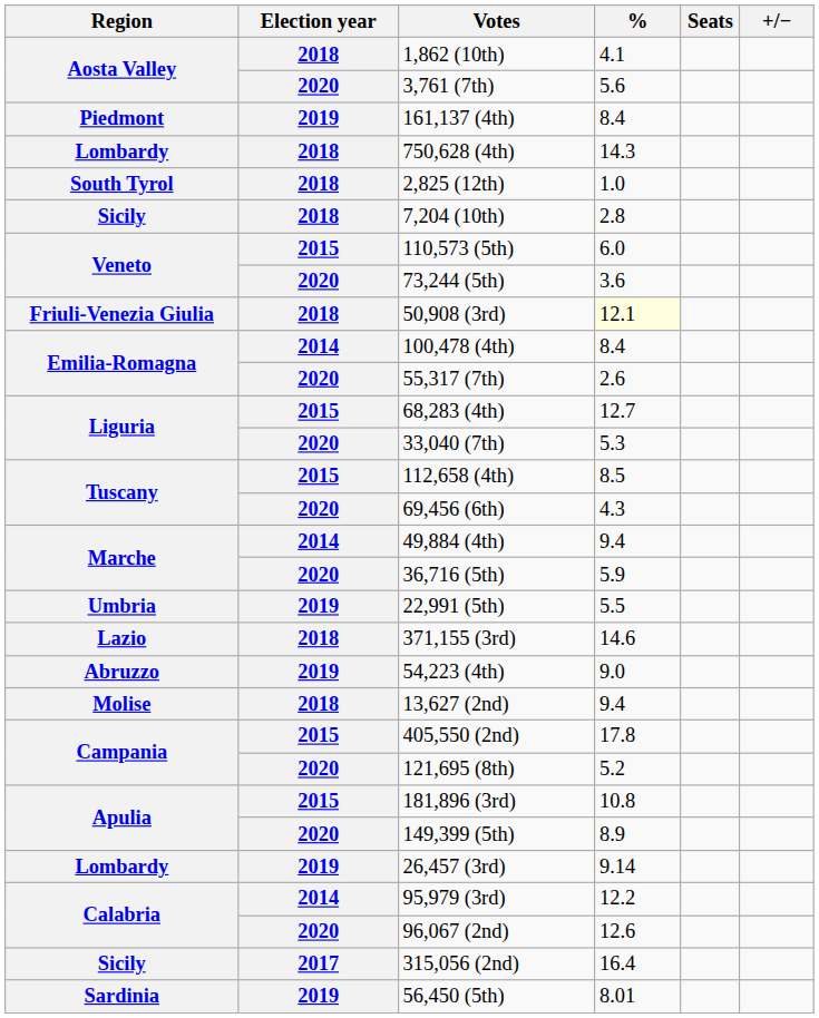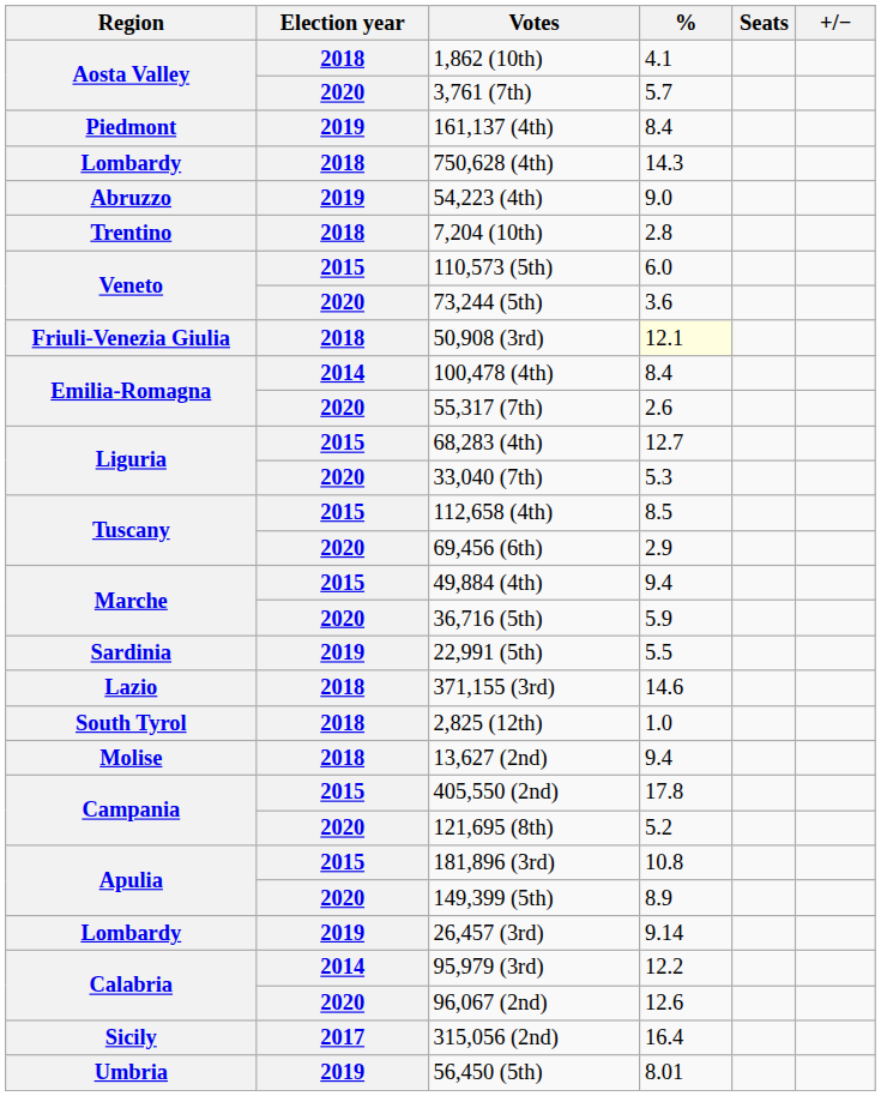3,761 (7th) | %: 5.6 -> 5.7
rows swapped: 2,825 (12th) <-> 54,223 (4th)
7,204 (10th) | Region: Sicily -> Trentino
69,456 (6th) | %: 4.3 -> 2.9
49,884 (4th) | Election year: 2014 -> 2015
22,991 (5th) | Region: Umbria -> Sardinia
56,450 (5th) | Region: Sardinia -> Umbria
